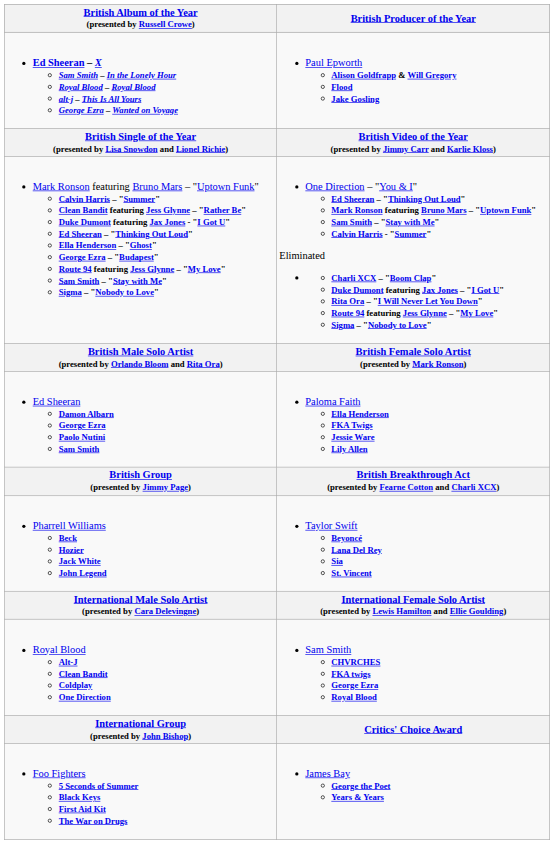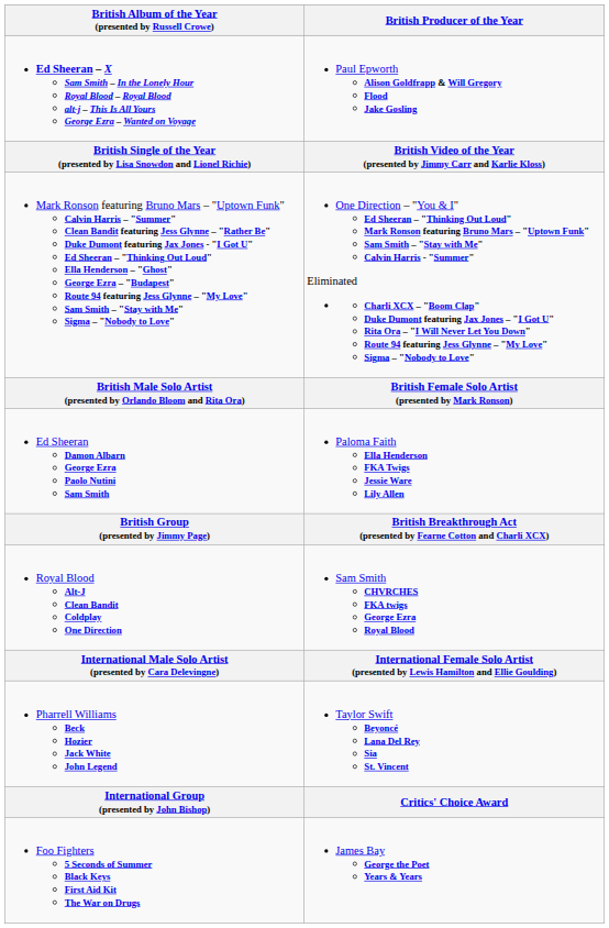rows swapped: Royal Blood Alt-J Clean Bandit Coldplay One Direction <-> Pharrell Williams Beck Hozier Jack White John Legend
